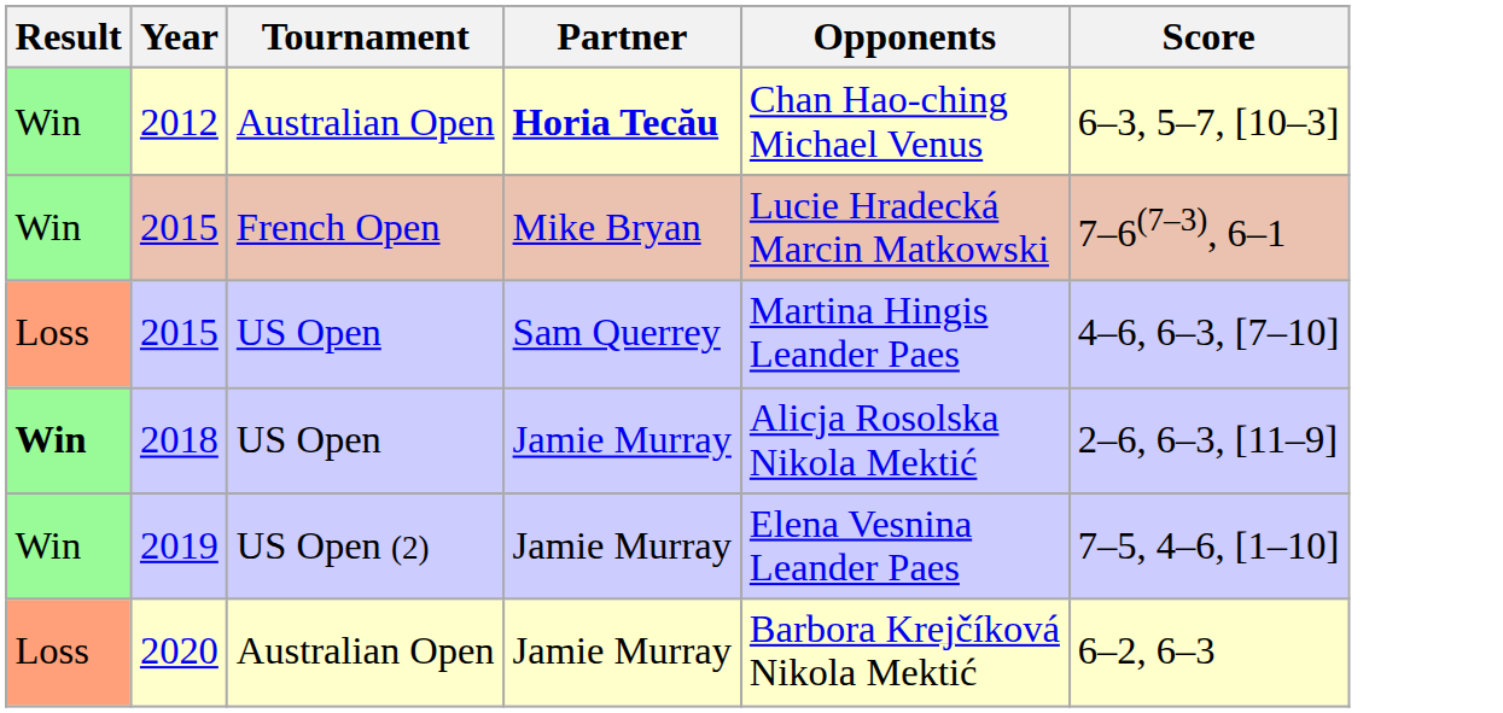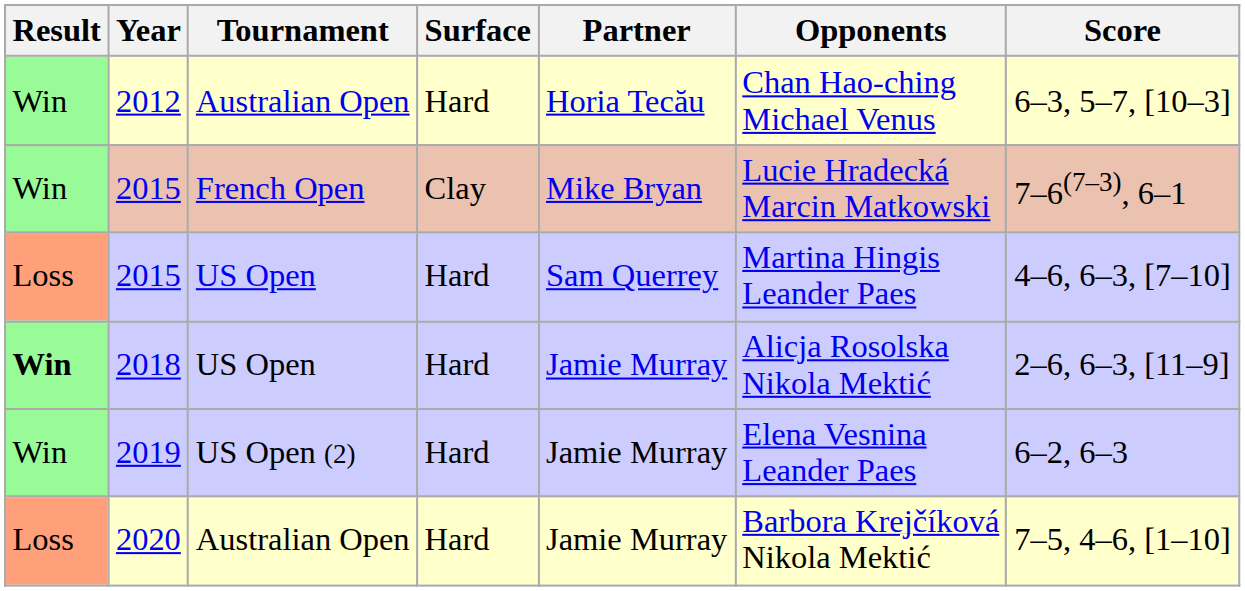+ column: Surface | Hard | Clay | Hard | Hard | Hard | Hard
2012 | Partner: bold -> normal
2019 | Score: 7–5, 4–6, [1–10] -> 6–2, 6–3
2020 | Score: 6–2, 6–3 -> 7–5, 4–6, [1–10]
